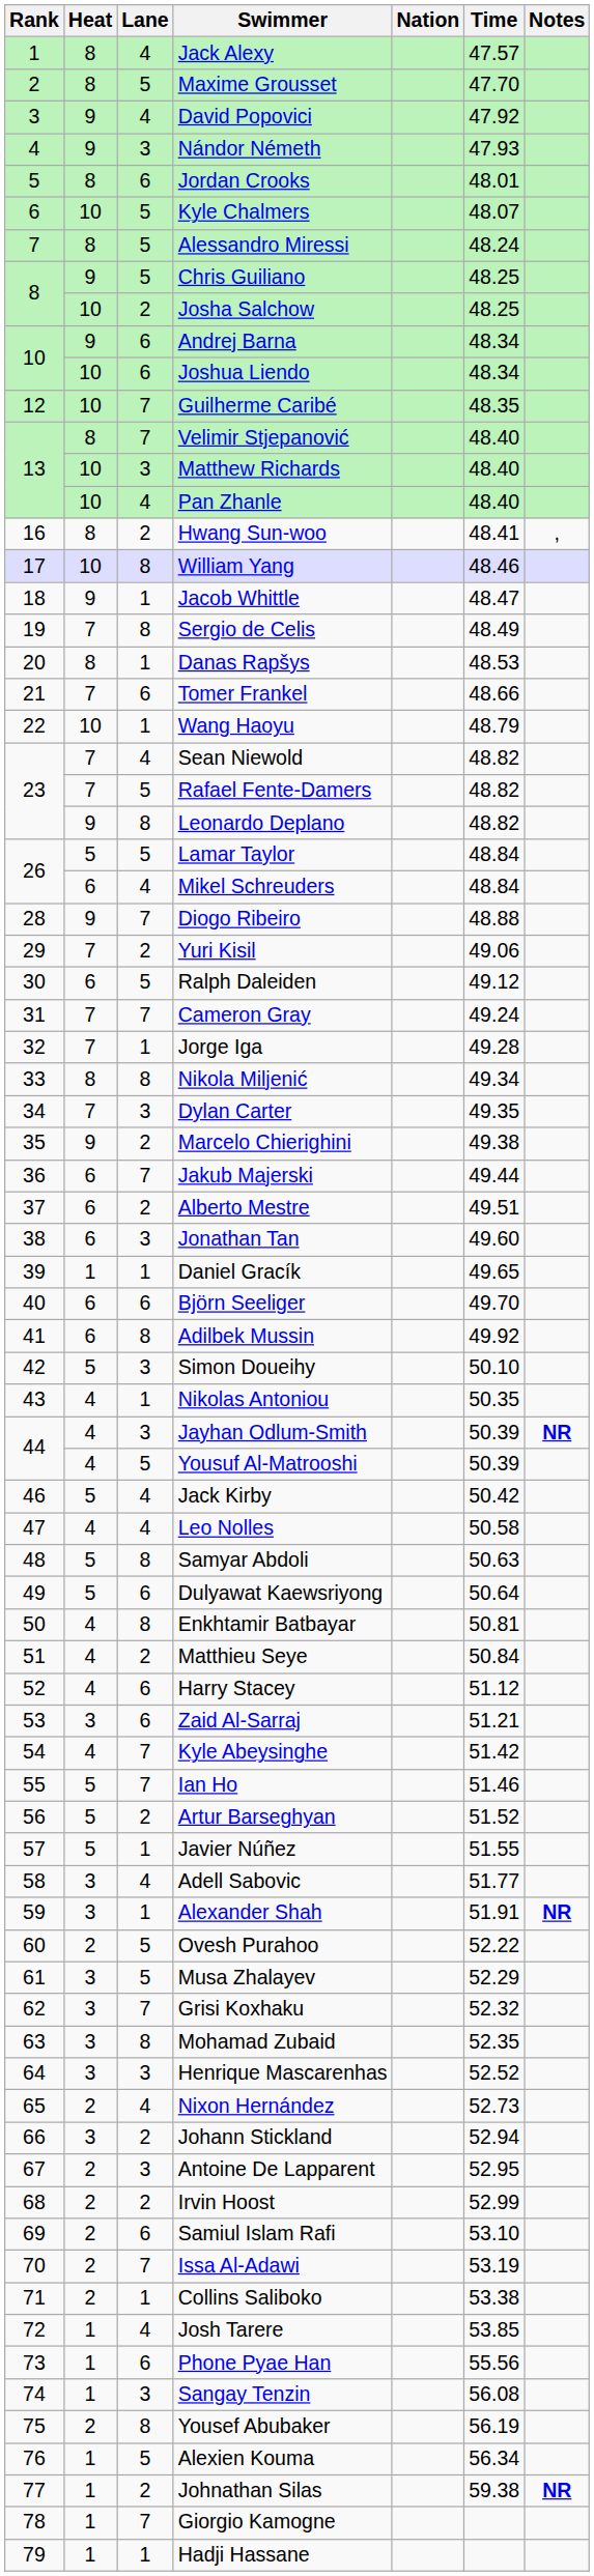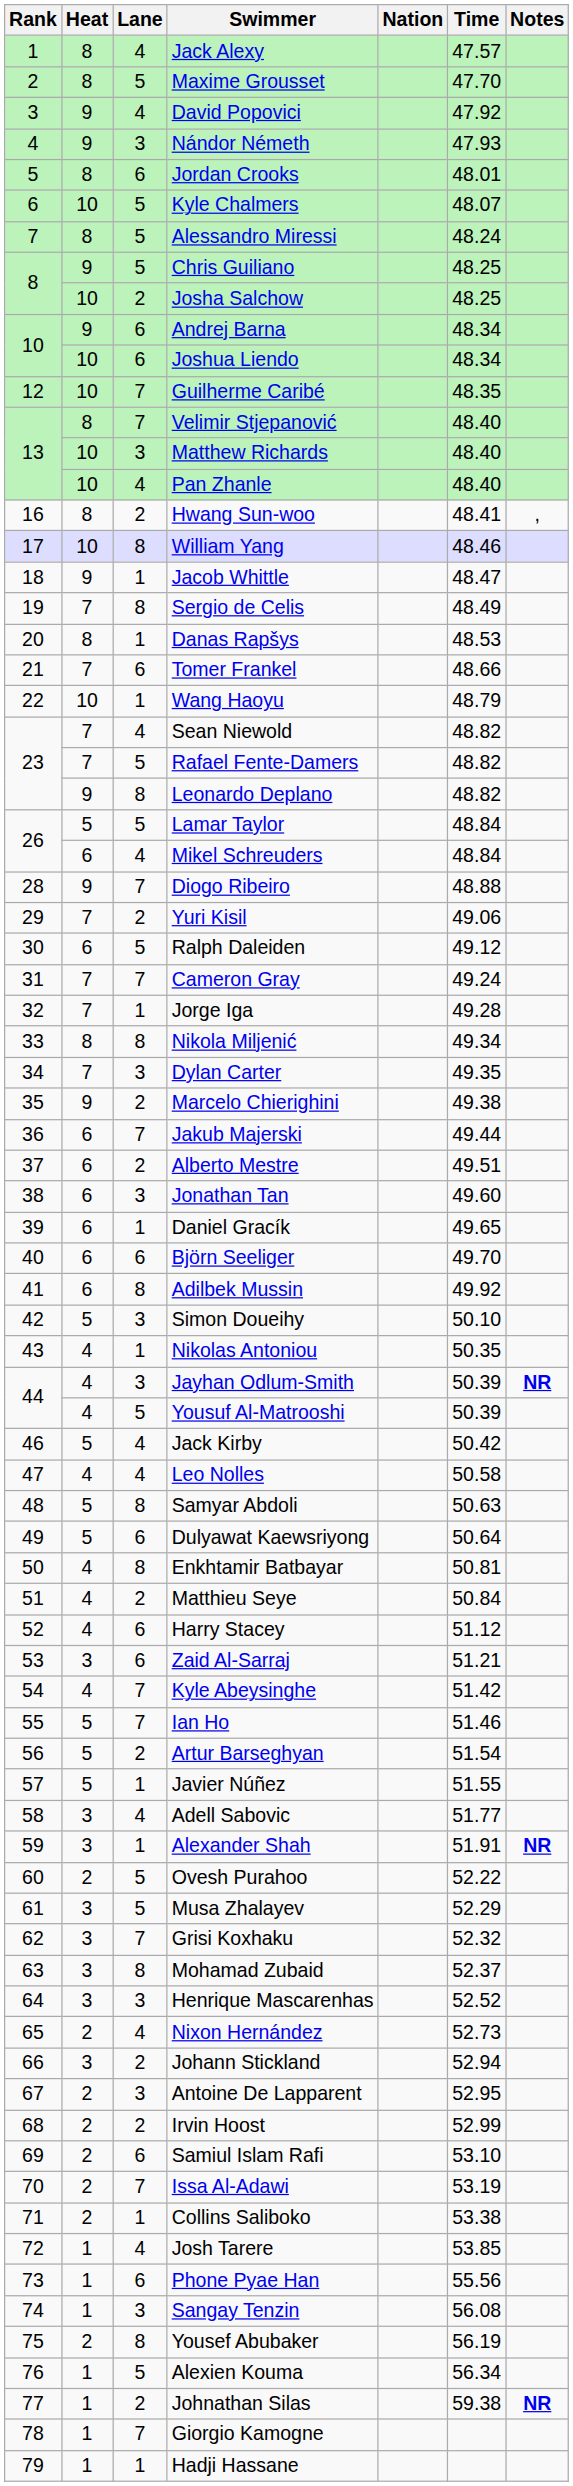Daniel Gracík | Heat: 1 -> 6
Artur Barseghyan | Time: 51.52 -> 51.54
Mohamad Zubaid | Time: 52.35 -> 52.37
